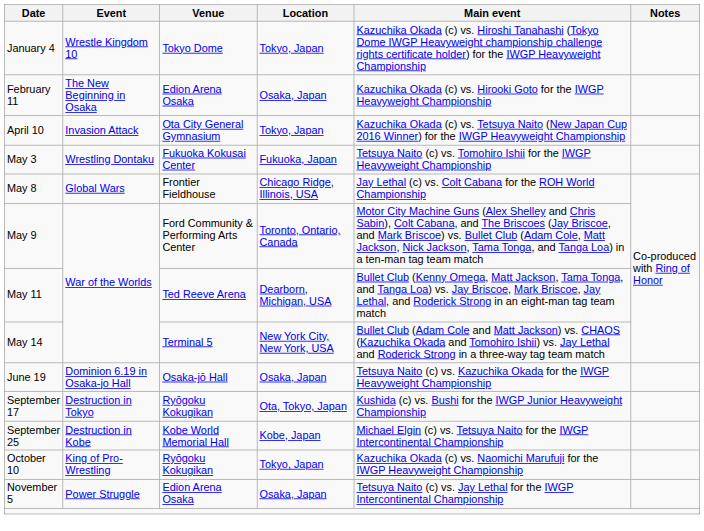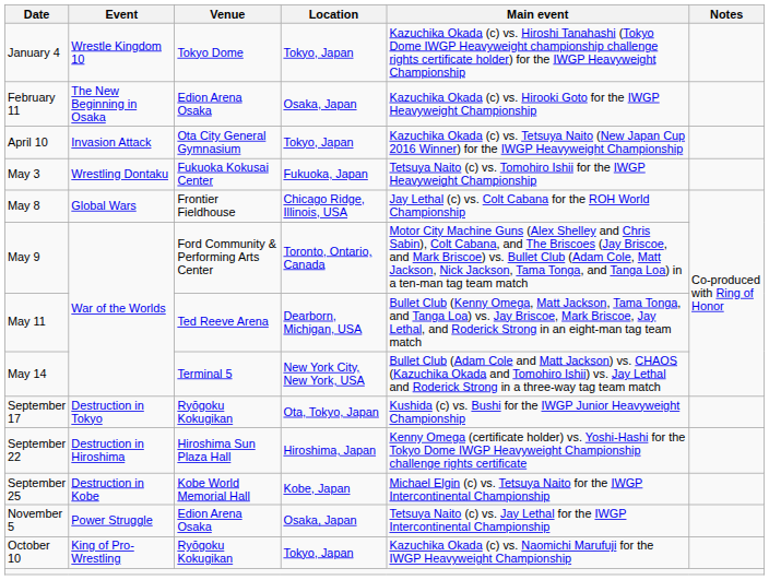- row: June 19 | Dominion 6.19 in Osaka-jo Hall | Osaka-jō Hall | Osaka, Japan | Tetsuya Naito (c) vs. Kazuchika Okada for the IWGP Heavyweight Championship
+ row: September 22 | Destruction in Hiroshima | Hiroshima Sun Plaza Hall | Hiroshima, Japan | Kenny Omega (certificate holder) vs. Yoshi-Hashi for the Tokyo Dome IWGP Heavyweight Championship challenge rights certificate
rows swapped: October 10 <-> November 5
